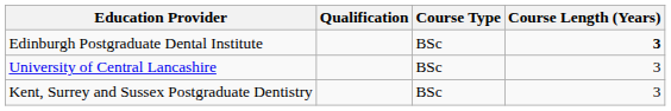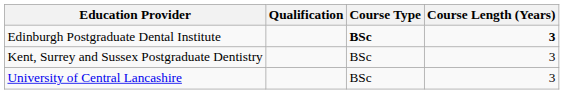Edinburgh Postgraduate Dental Institute | Course Type: normal -> bold
rows swapped: Kent, Surrey and Sussex Postgraduate Dentistry <-> University of Central Lancashire
